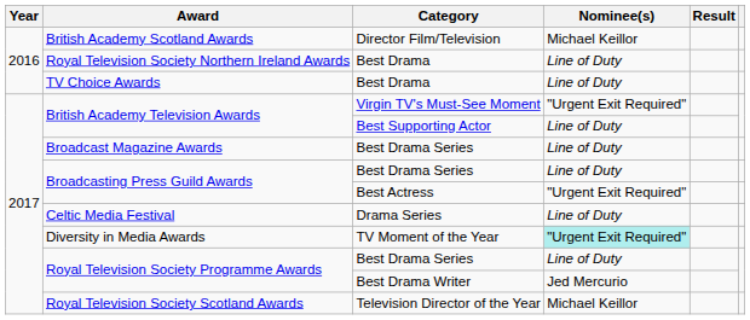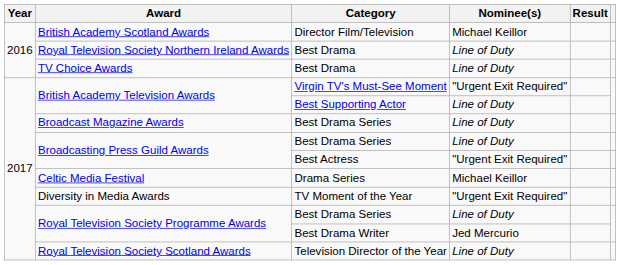Celtic Media Festival | Nominee(s): Line of Duty -> Michael Keillor
Diversity in Media Awards | Nominee(s): paleturquoise background -> no background
Royal Television Society Scotland Awards | Nominee(s): Michael Keillor -> Line of Duty
